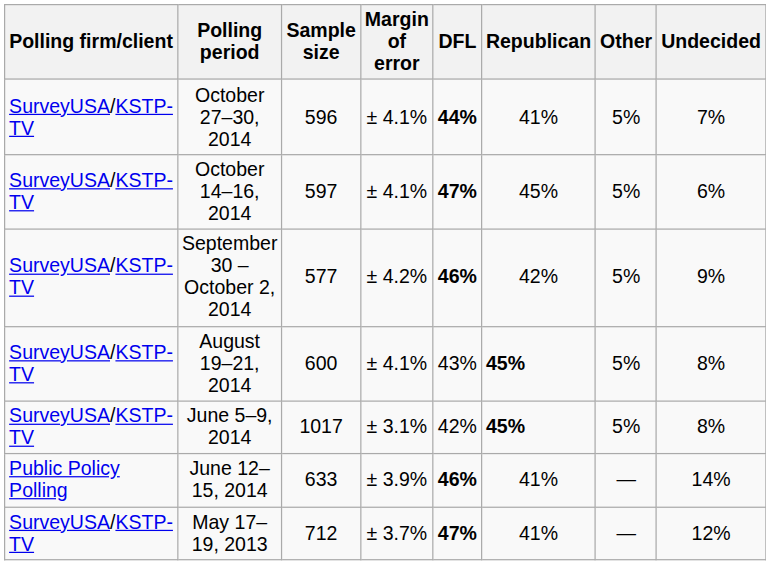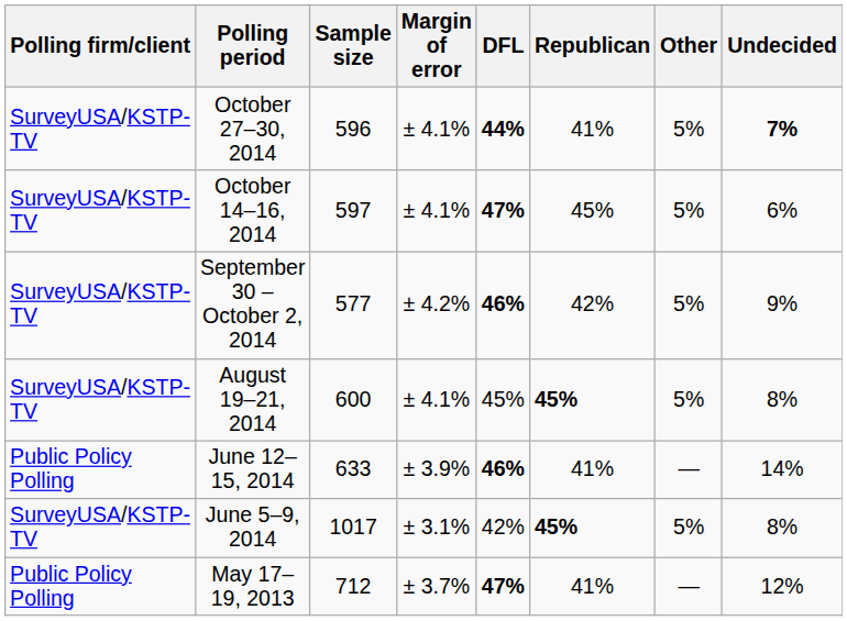October 27–30, 2014 | Undecided: normal -> bold
August 19–21, 2014 | DFL: 43% -> 45%
rows swapped: June 12–15, 2014 <-> June 5–9, 2014
May 17–19, 2013 | Polling firm/client: SurveyUSA/KSTP-TV -> Public Policy Polling
